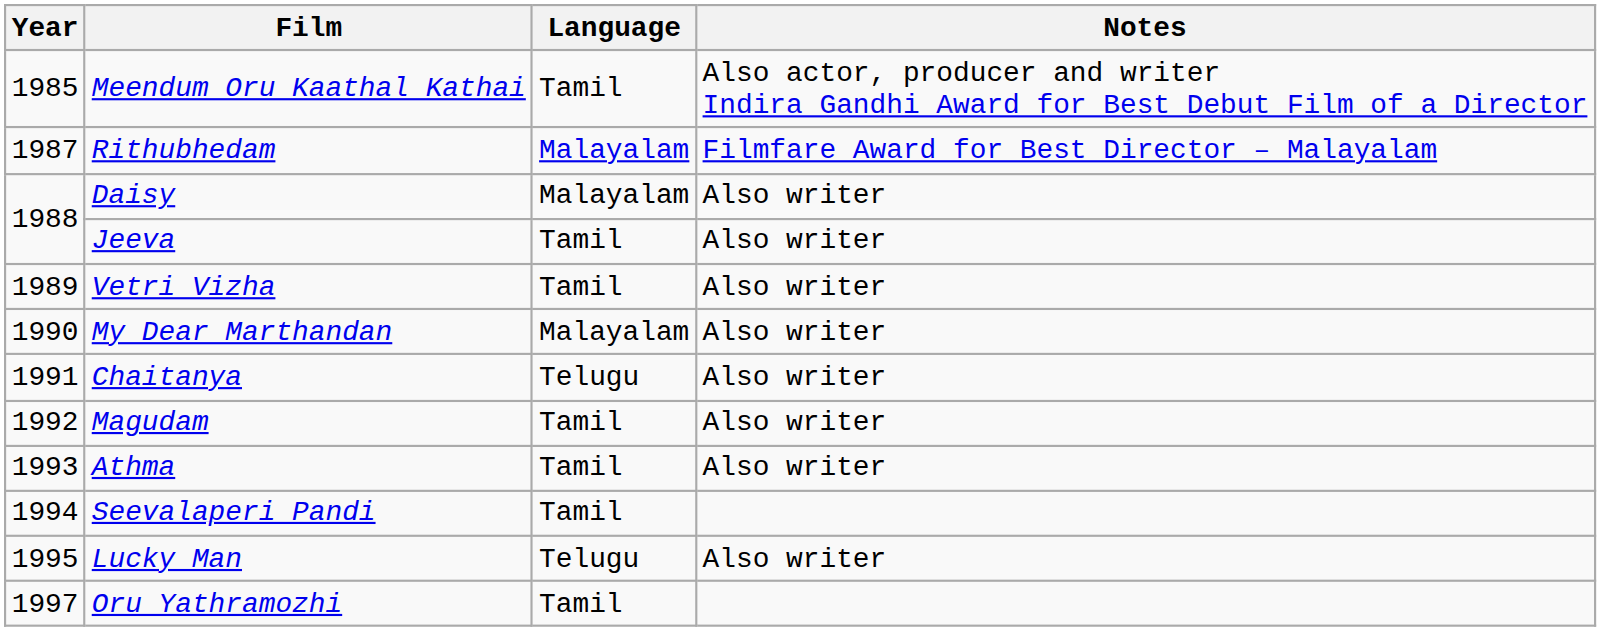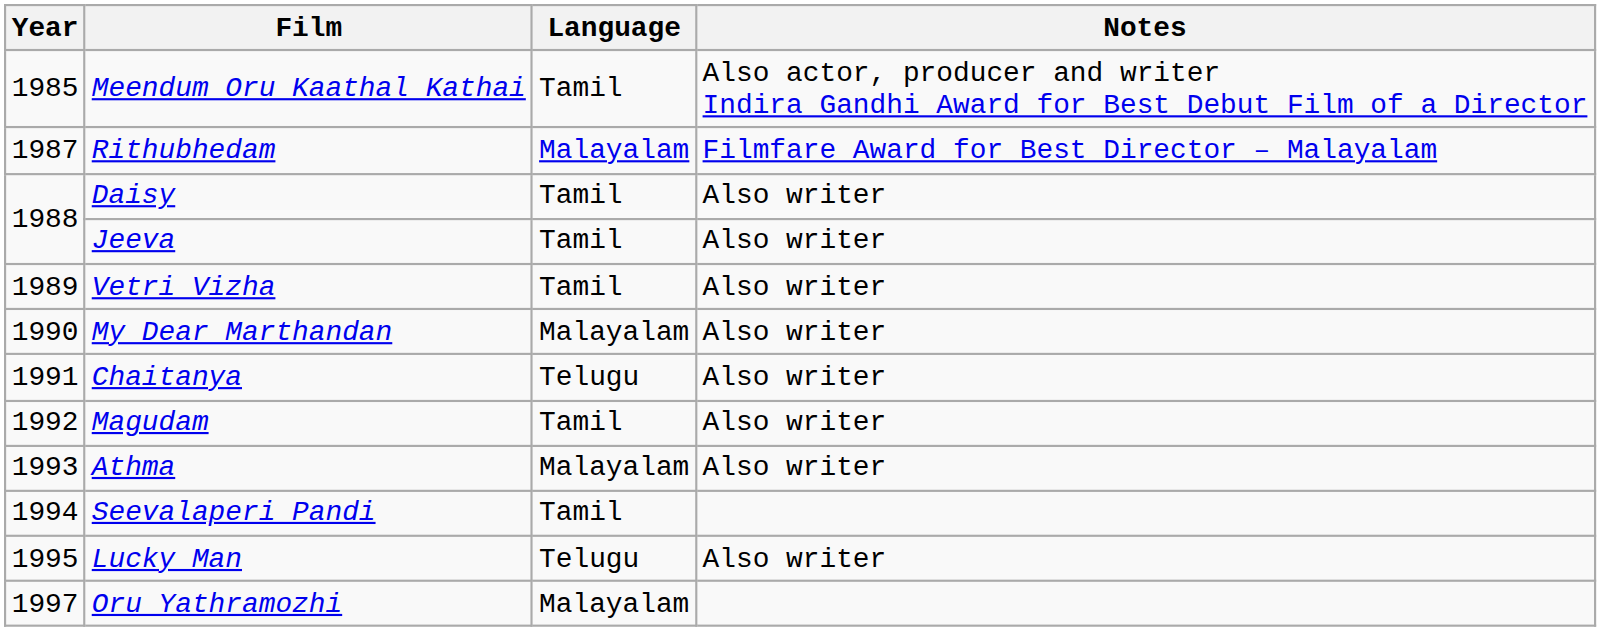Daisy | Language: Malayalam -> Tamil
Athma | Language: Tamil -> Malayalam
Oru Yathramozhi | Language: Tamil -> Malayalam
